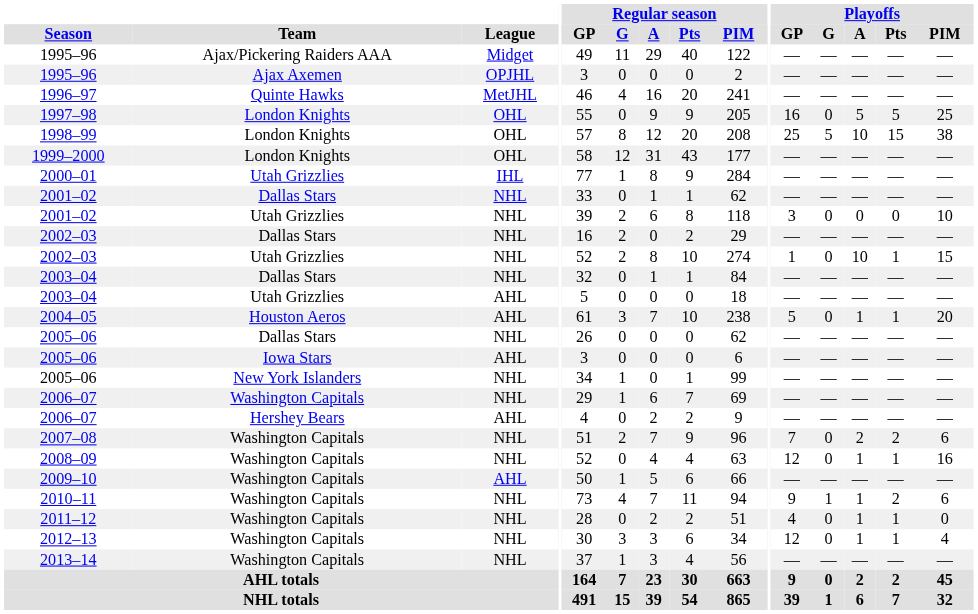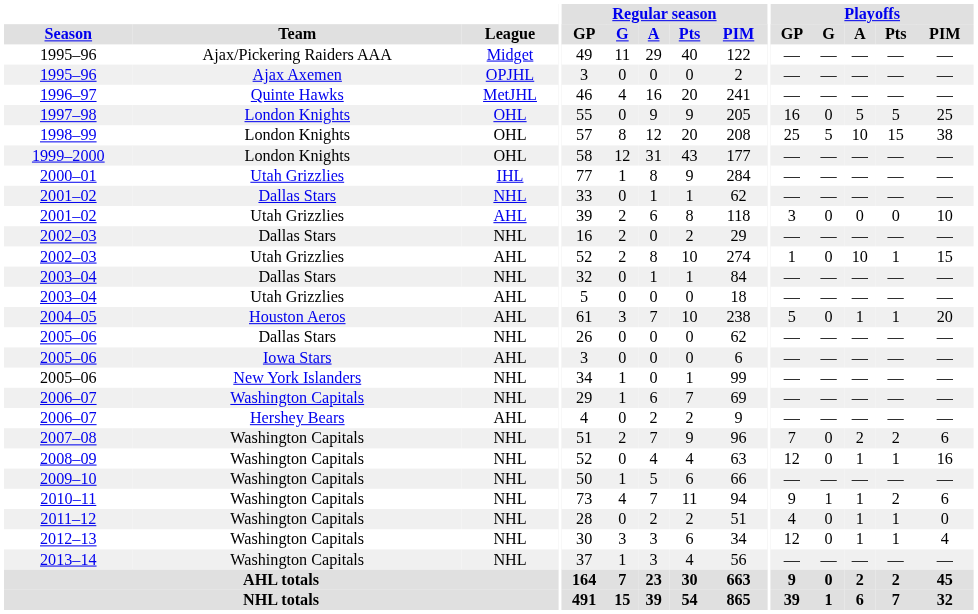2001–02 / Utah Grizzlies | League: NHL -> AHL
2002–03 / Utah Grizzlies | League: NHL -> AHL
2009–10 | League: AHL -> NHL
